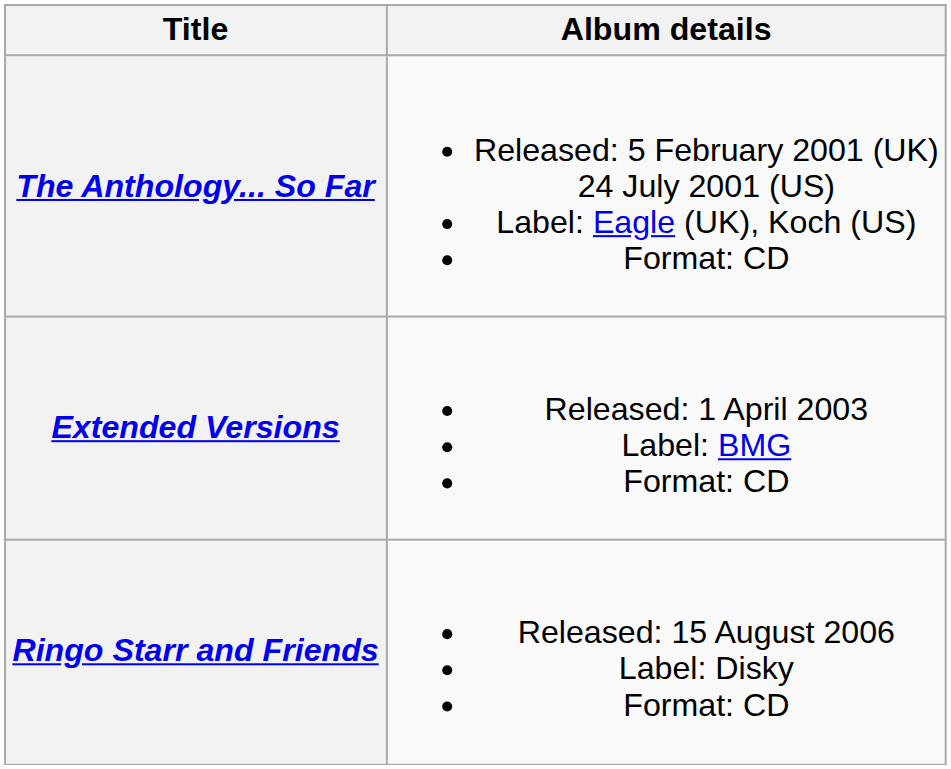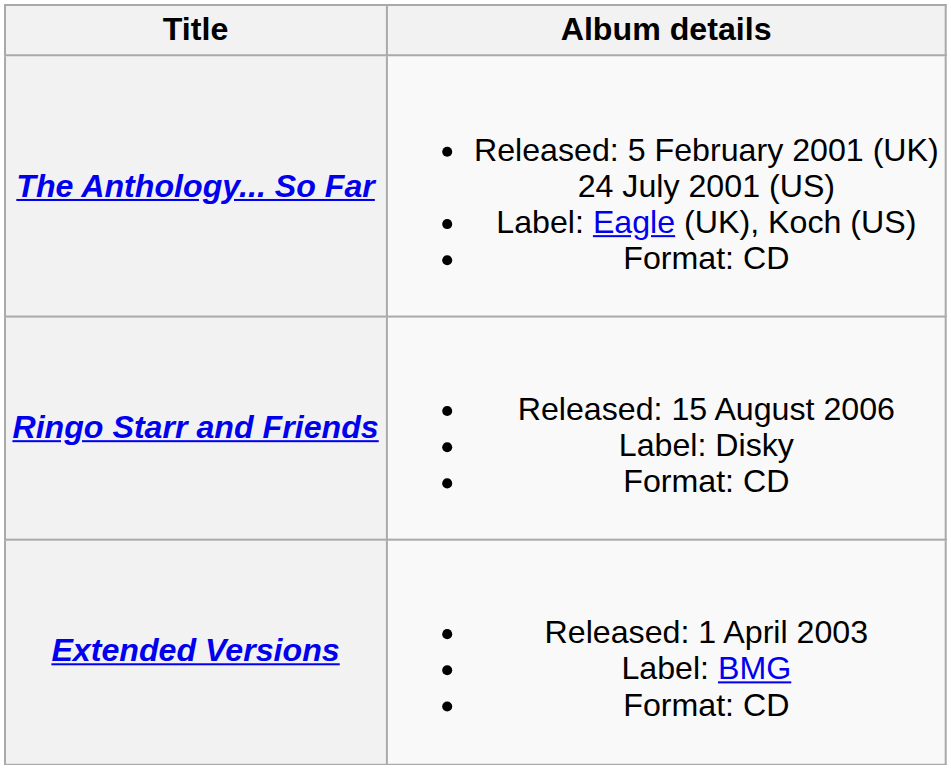rows swapped: Extended Versions <-> Ringo Starr and Friends
